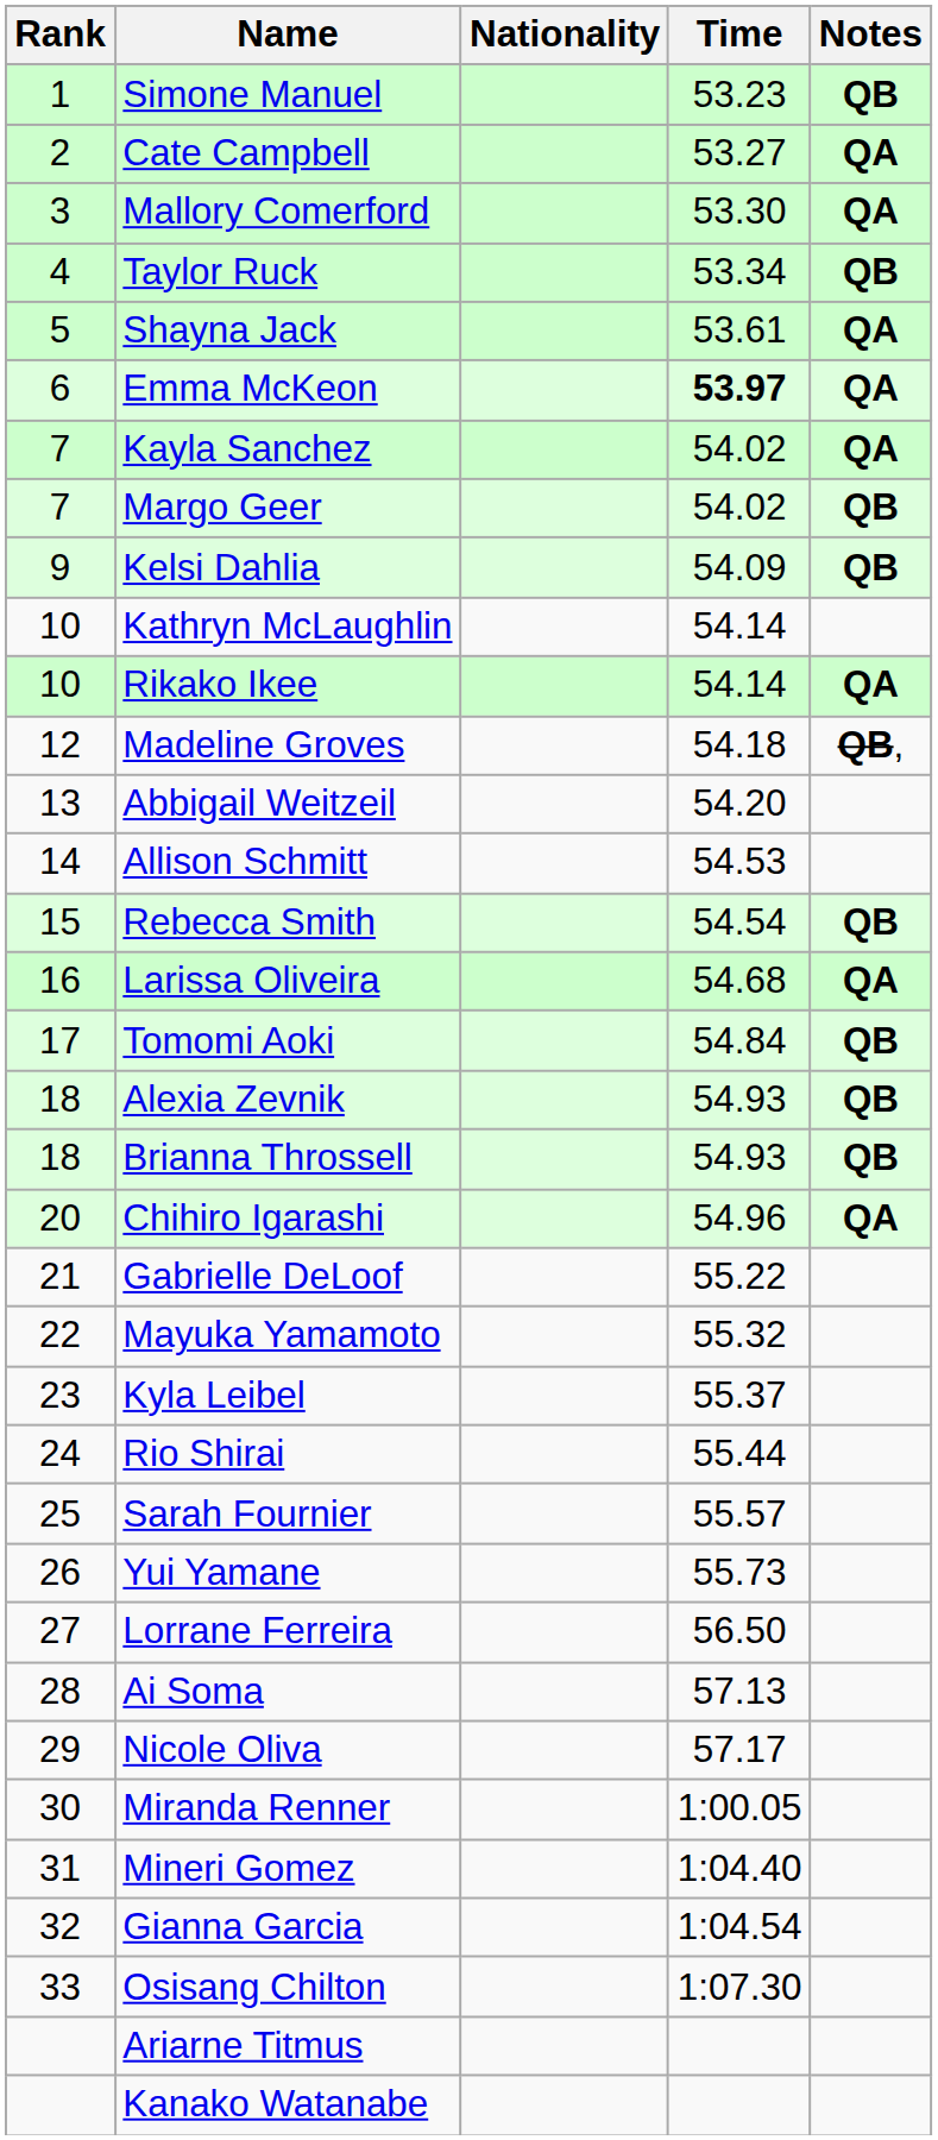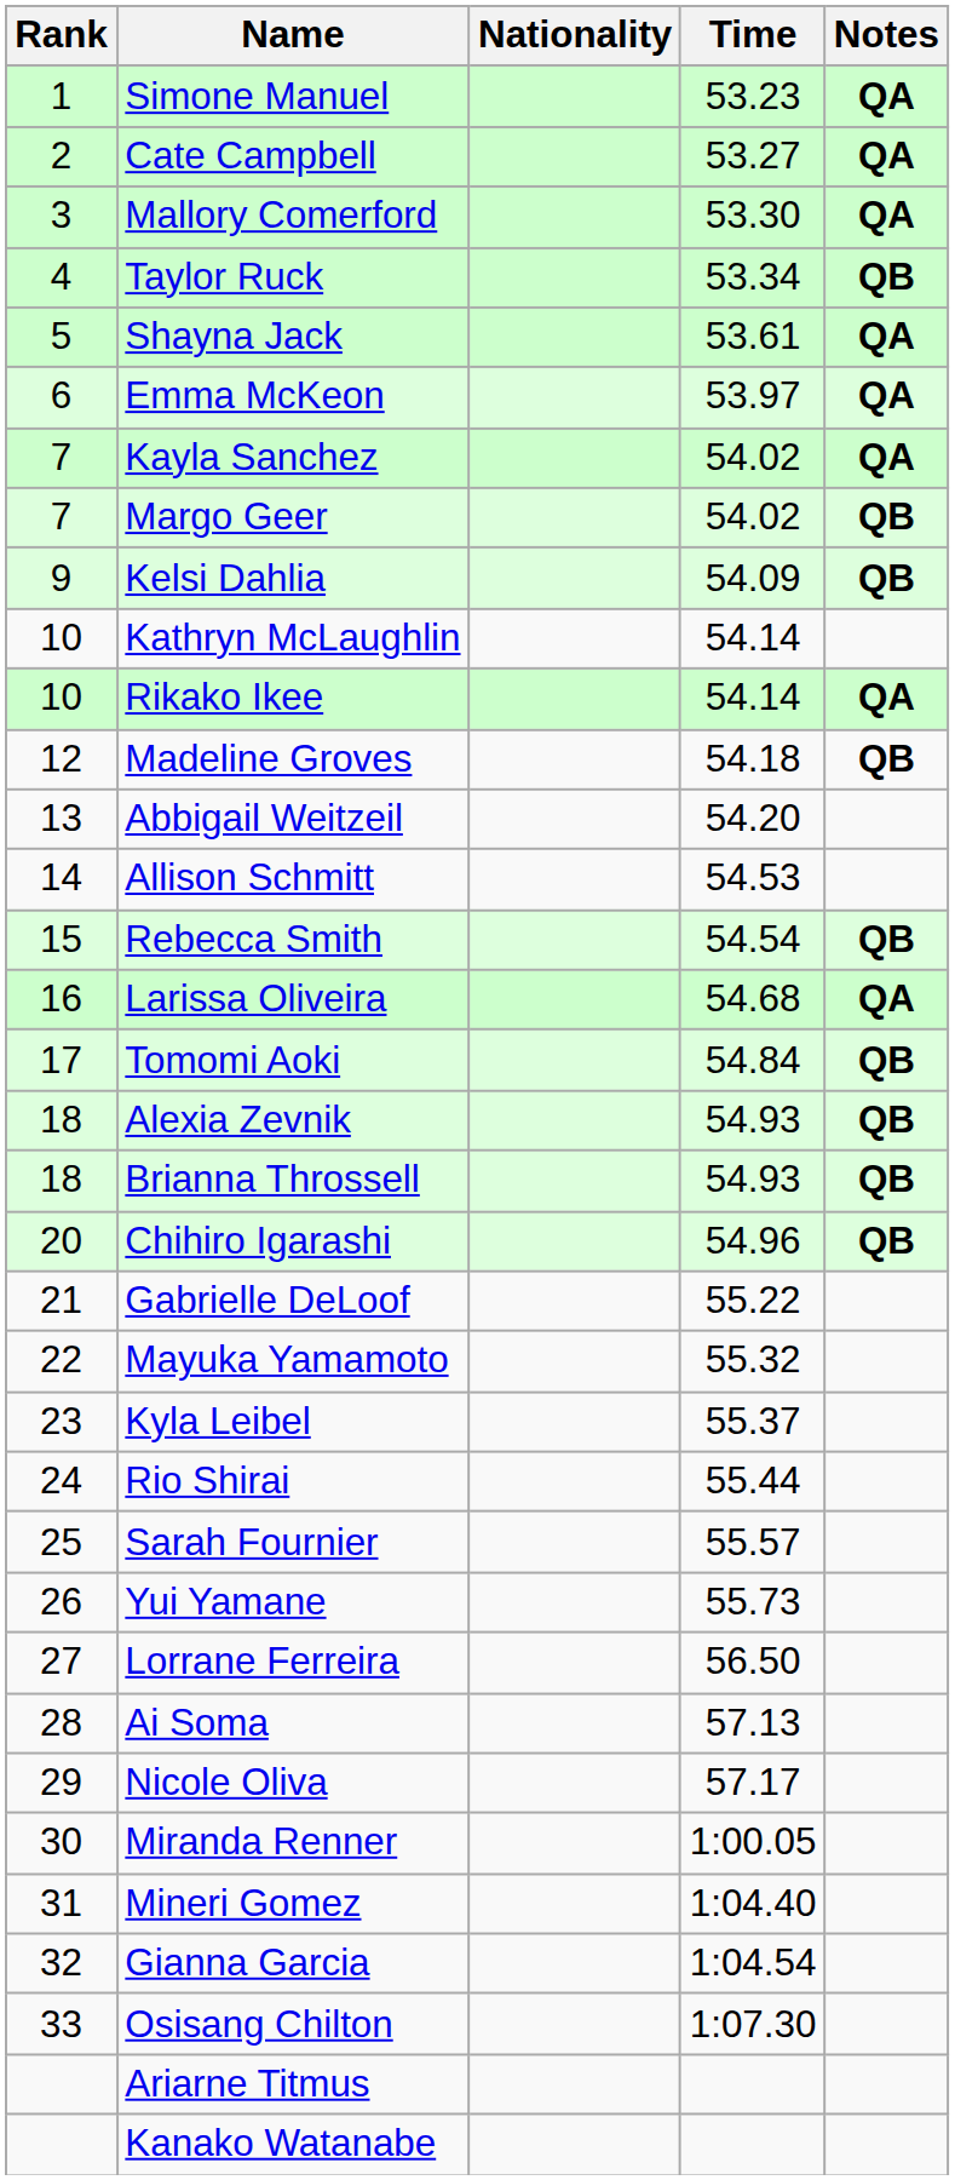Simone Manuel | Notes: QB -> QA
Emma McKeon | Time: bold -> normal
Madeline Groves | Notes: QB, -> QB
Chihiro Igarashi | Notes: QA -> QB
